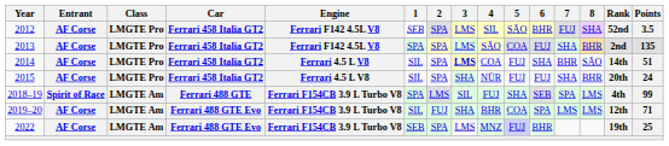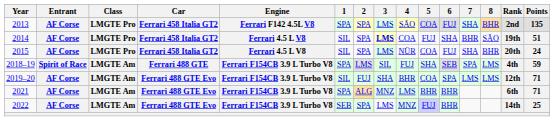- row: 2012 | AF Corse | LMGTE Pro | Ferrari 458 Italia GT2 | Ferrari F142 4.5L V8 | SEB | SPA | LMS | SIL | SÃO | BHR | FUJ | SHA | 52nd | 3.5
2014 | Rank: 14th -> 19th
2015 | 3: SHA -> LMS
2015 | 5: FUJ -> COA
2018–19 | Points: 99 -> 59
+ row: 2021 | AF Corse | LMGTE Am | Ferrari 488 GTE Evo | Ferrari F154CB 3.9 L Turbo V8 | SPA | ALG | MNZ | LMS | BHR | BHR | 6th | 71
2022 | Rank: 19th -> 14th
